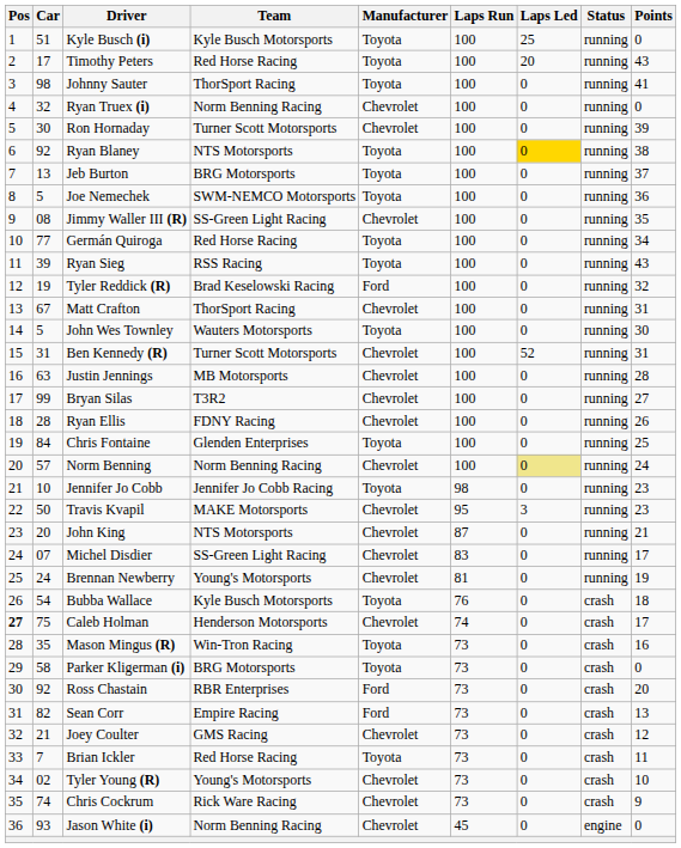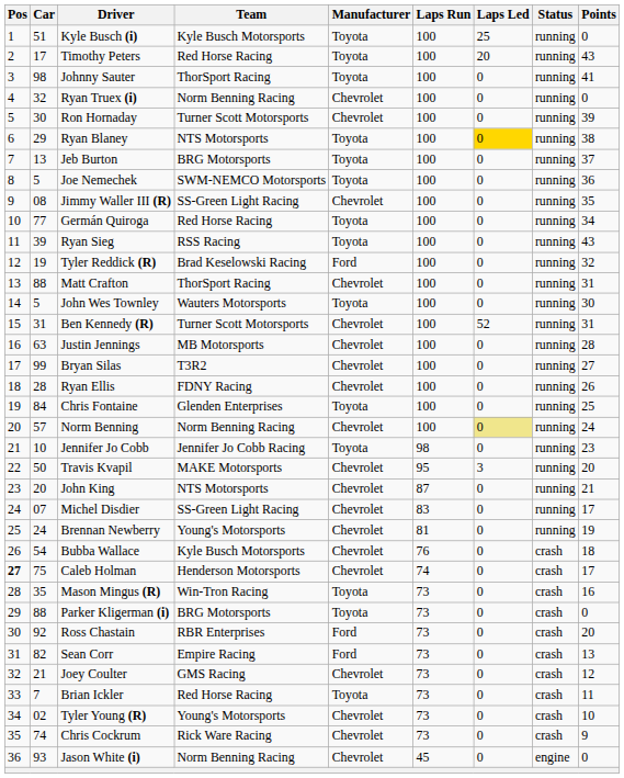Ryan Blaney | Car: 92 -> 29
Matt Crafton | Car: 67 -> 88
Travis Kvapil | Points: 23 -> 20
Bubba Wallace | Manufacturer: Toyota -> Chevrolet
Parker Kligerman (i) | Car: 58 -> 88
